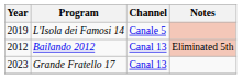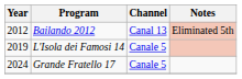rows swapped: Bailando 2012 <-> L'Isola dei Famosi 14
Grande Fratello 17 | Year: 2023 -> 2024
Grande Fratello 17 | Channel: Canal 13 -> Canale 5
